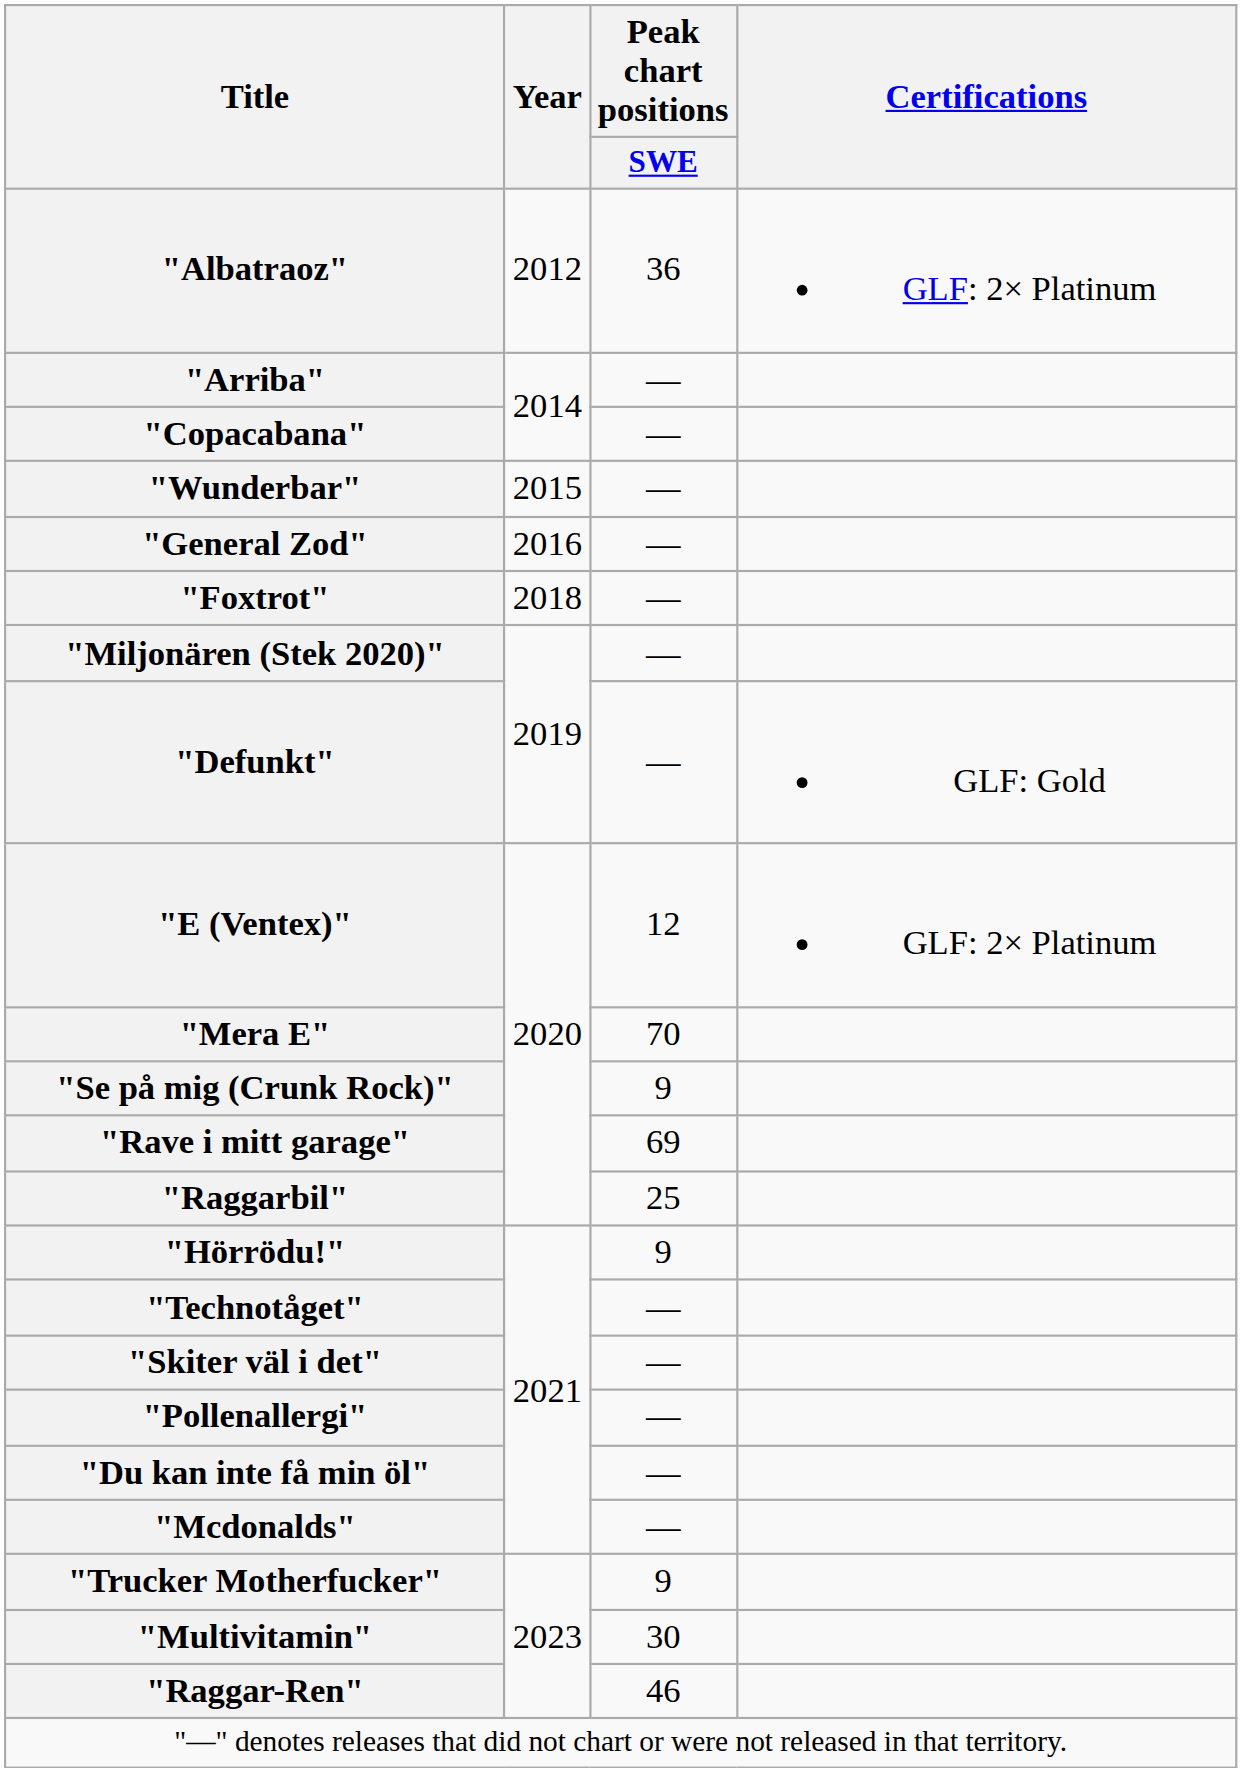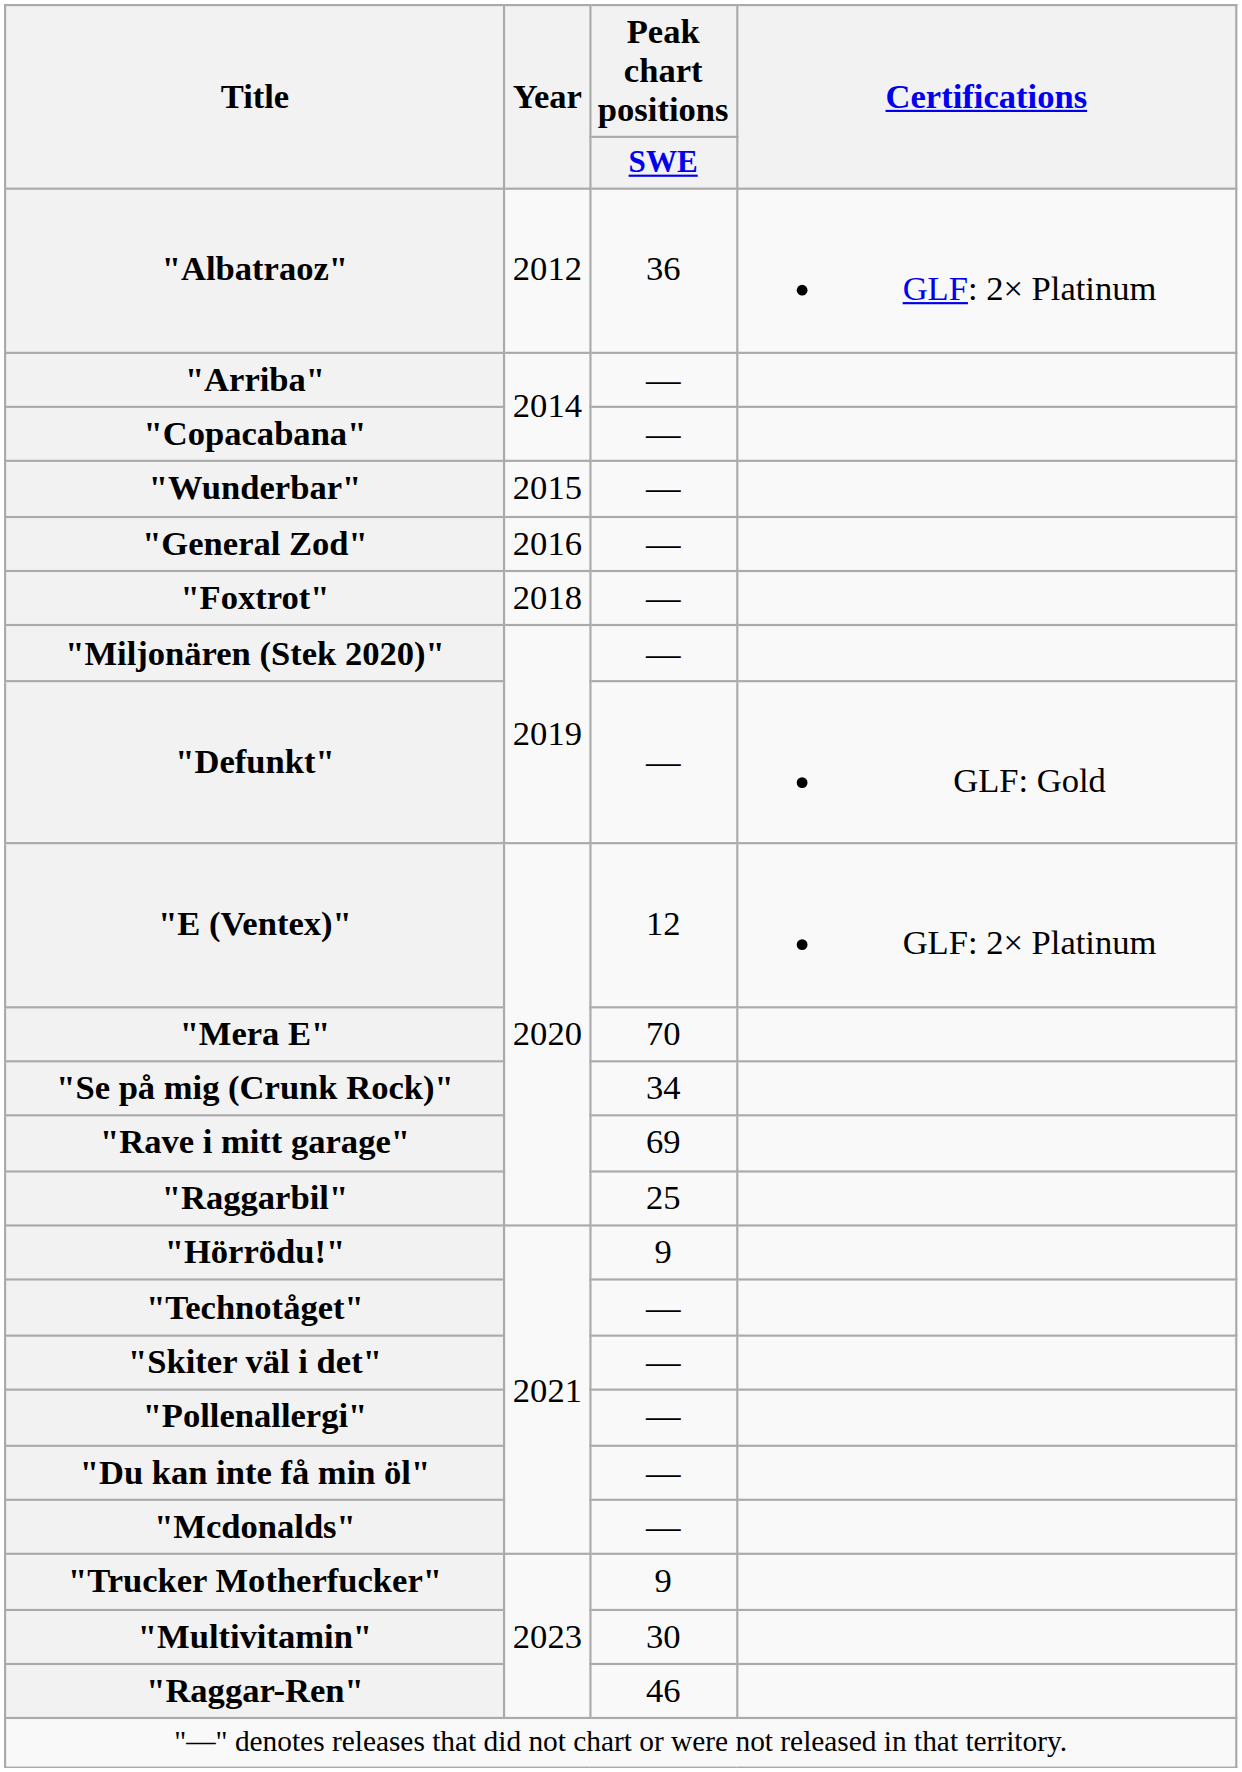"Se på mig (Crunk Rock)" | Peak chart positions / SWE: 9 -> 34
